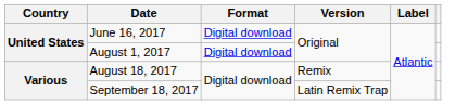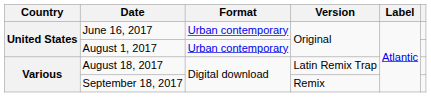June 16, 2017 | Format: Digital download -> Urban contemporary
August 1, 2017 | Format: Digital download -> Urban contemporary
August 18, 2017 | Version: Remix -> Latin Remix Trap
September 18, 2017 | Version: Latin Remix Trap -> Remix
